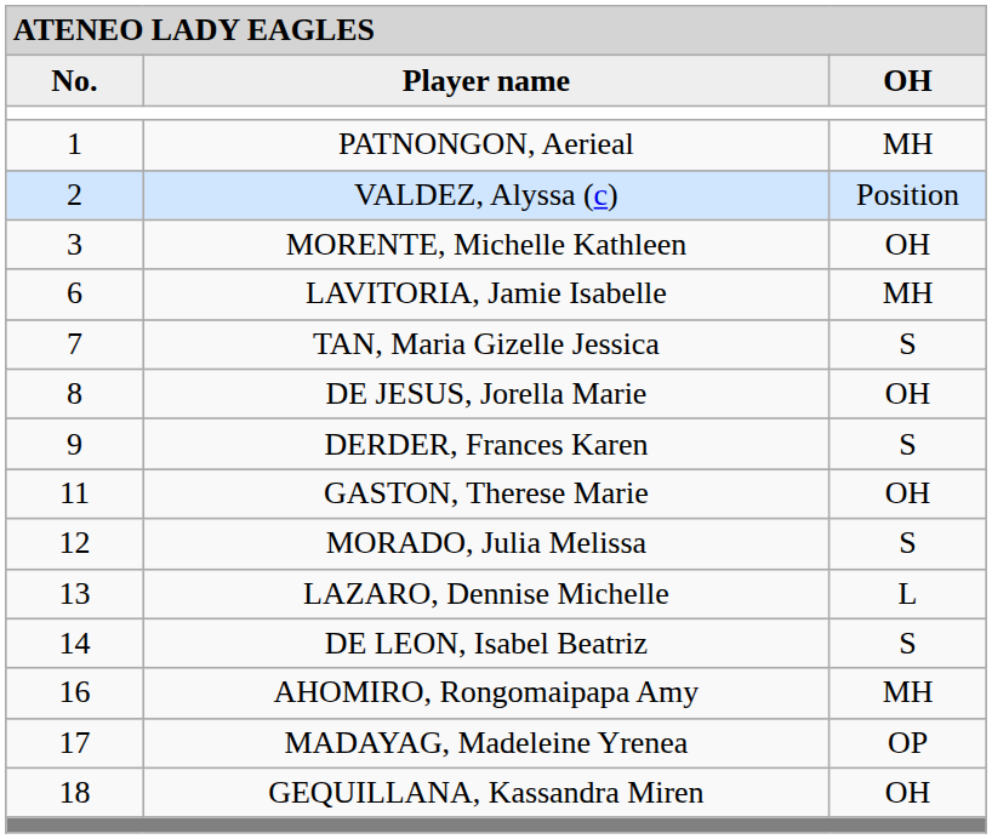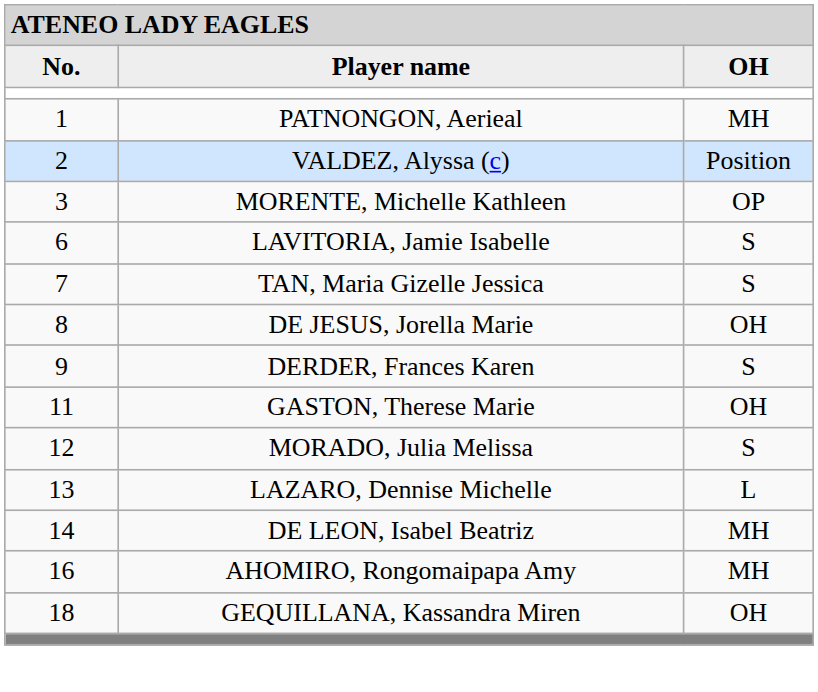MORENTE, Michelle Kathleen | column 3: OH -> OP
LAVITORIA, Jamie Isabelle | column 3: MH -> S
DE LEON, Isabel Beatriz | column 3: S -> MH
- row: 17 | MADAYAG, Madeleine Yrenea | OP
